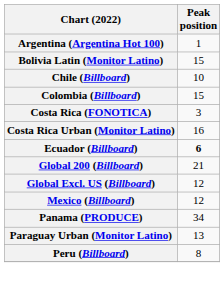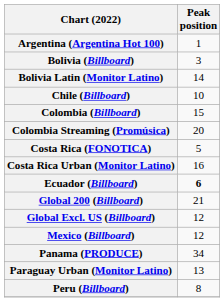+ row: Bolivia (Billboard) | 3
Bolivia Latin (Monitor Latino) | Peak position: 15 -> 14
+ row: Colombia Streaming (Promúsica) | 20
Costa Rica (FONOTICA) | Peak position: 3 -> 5
